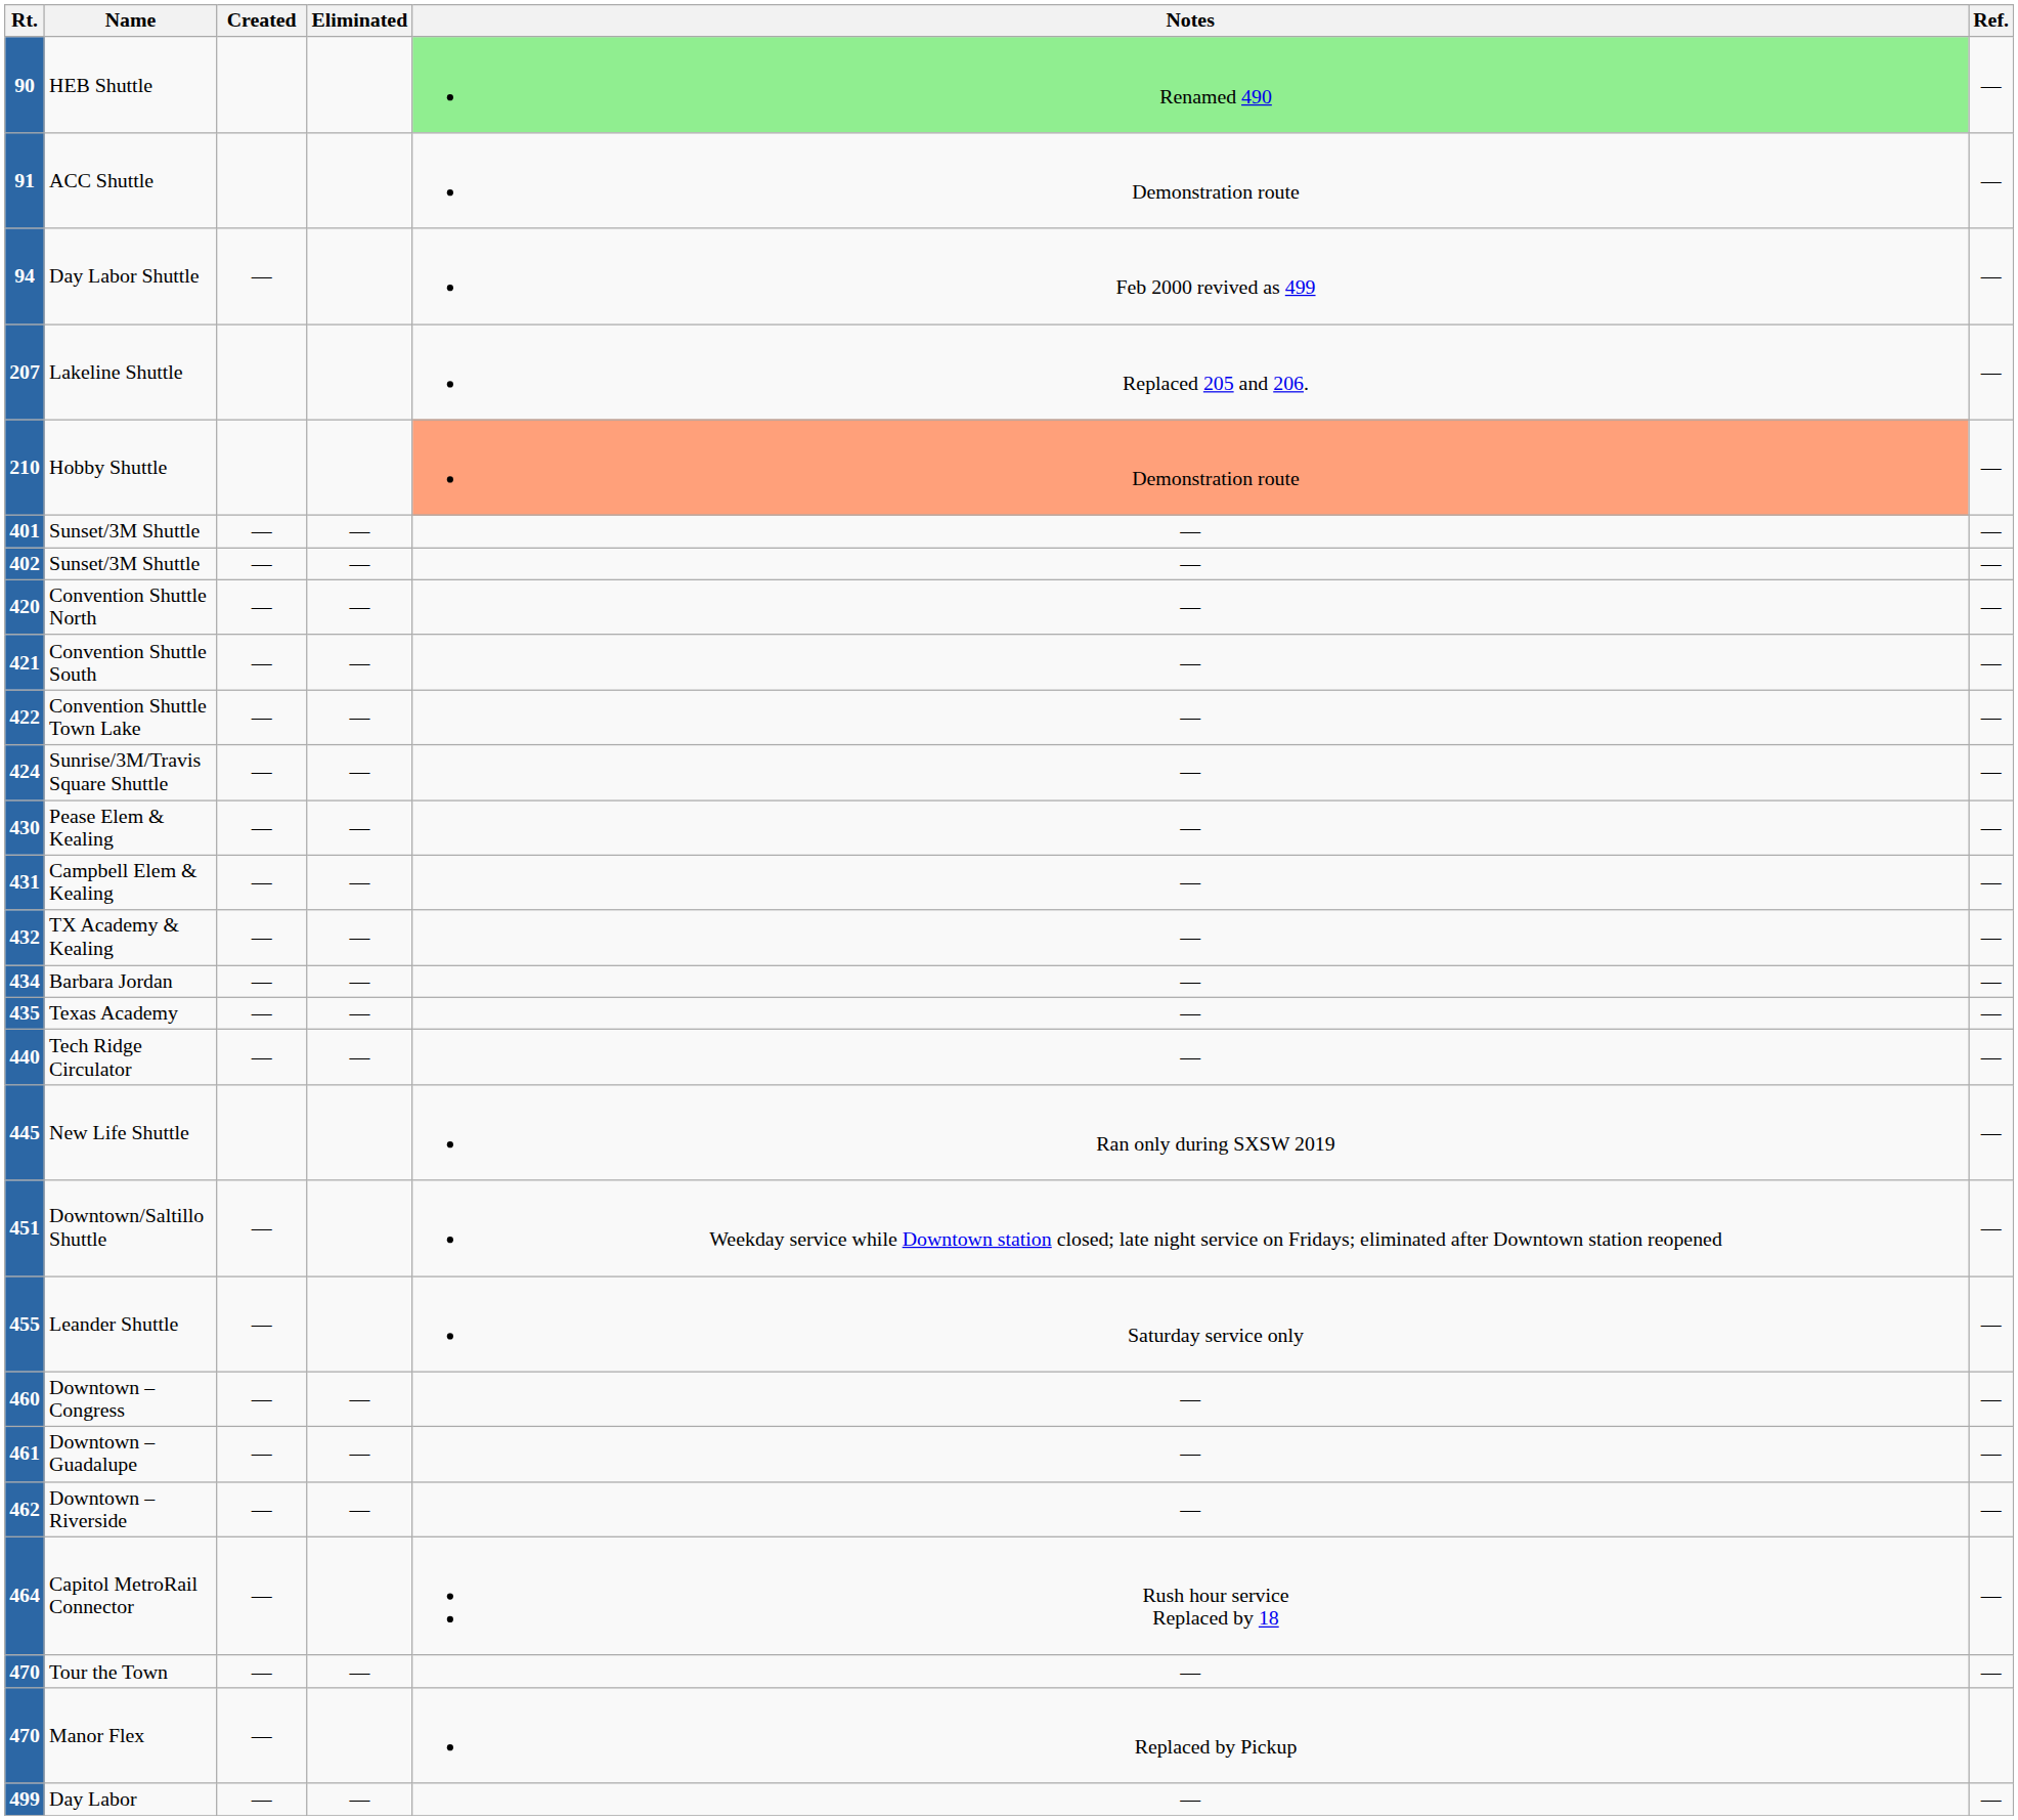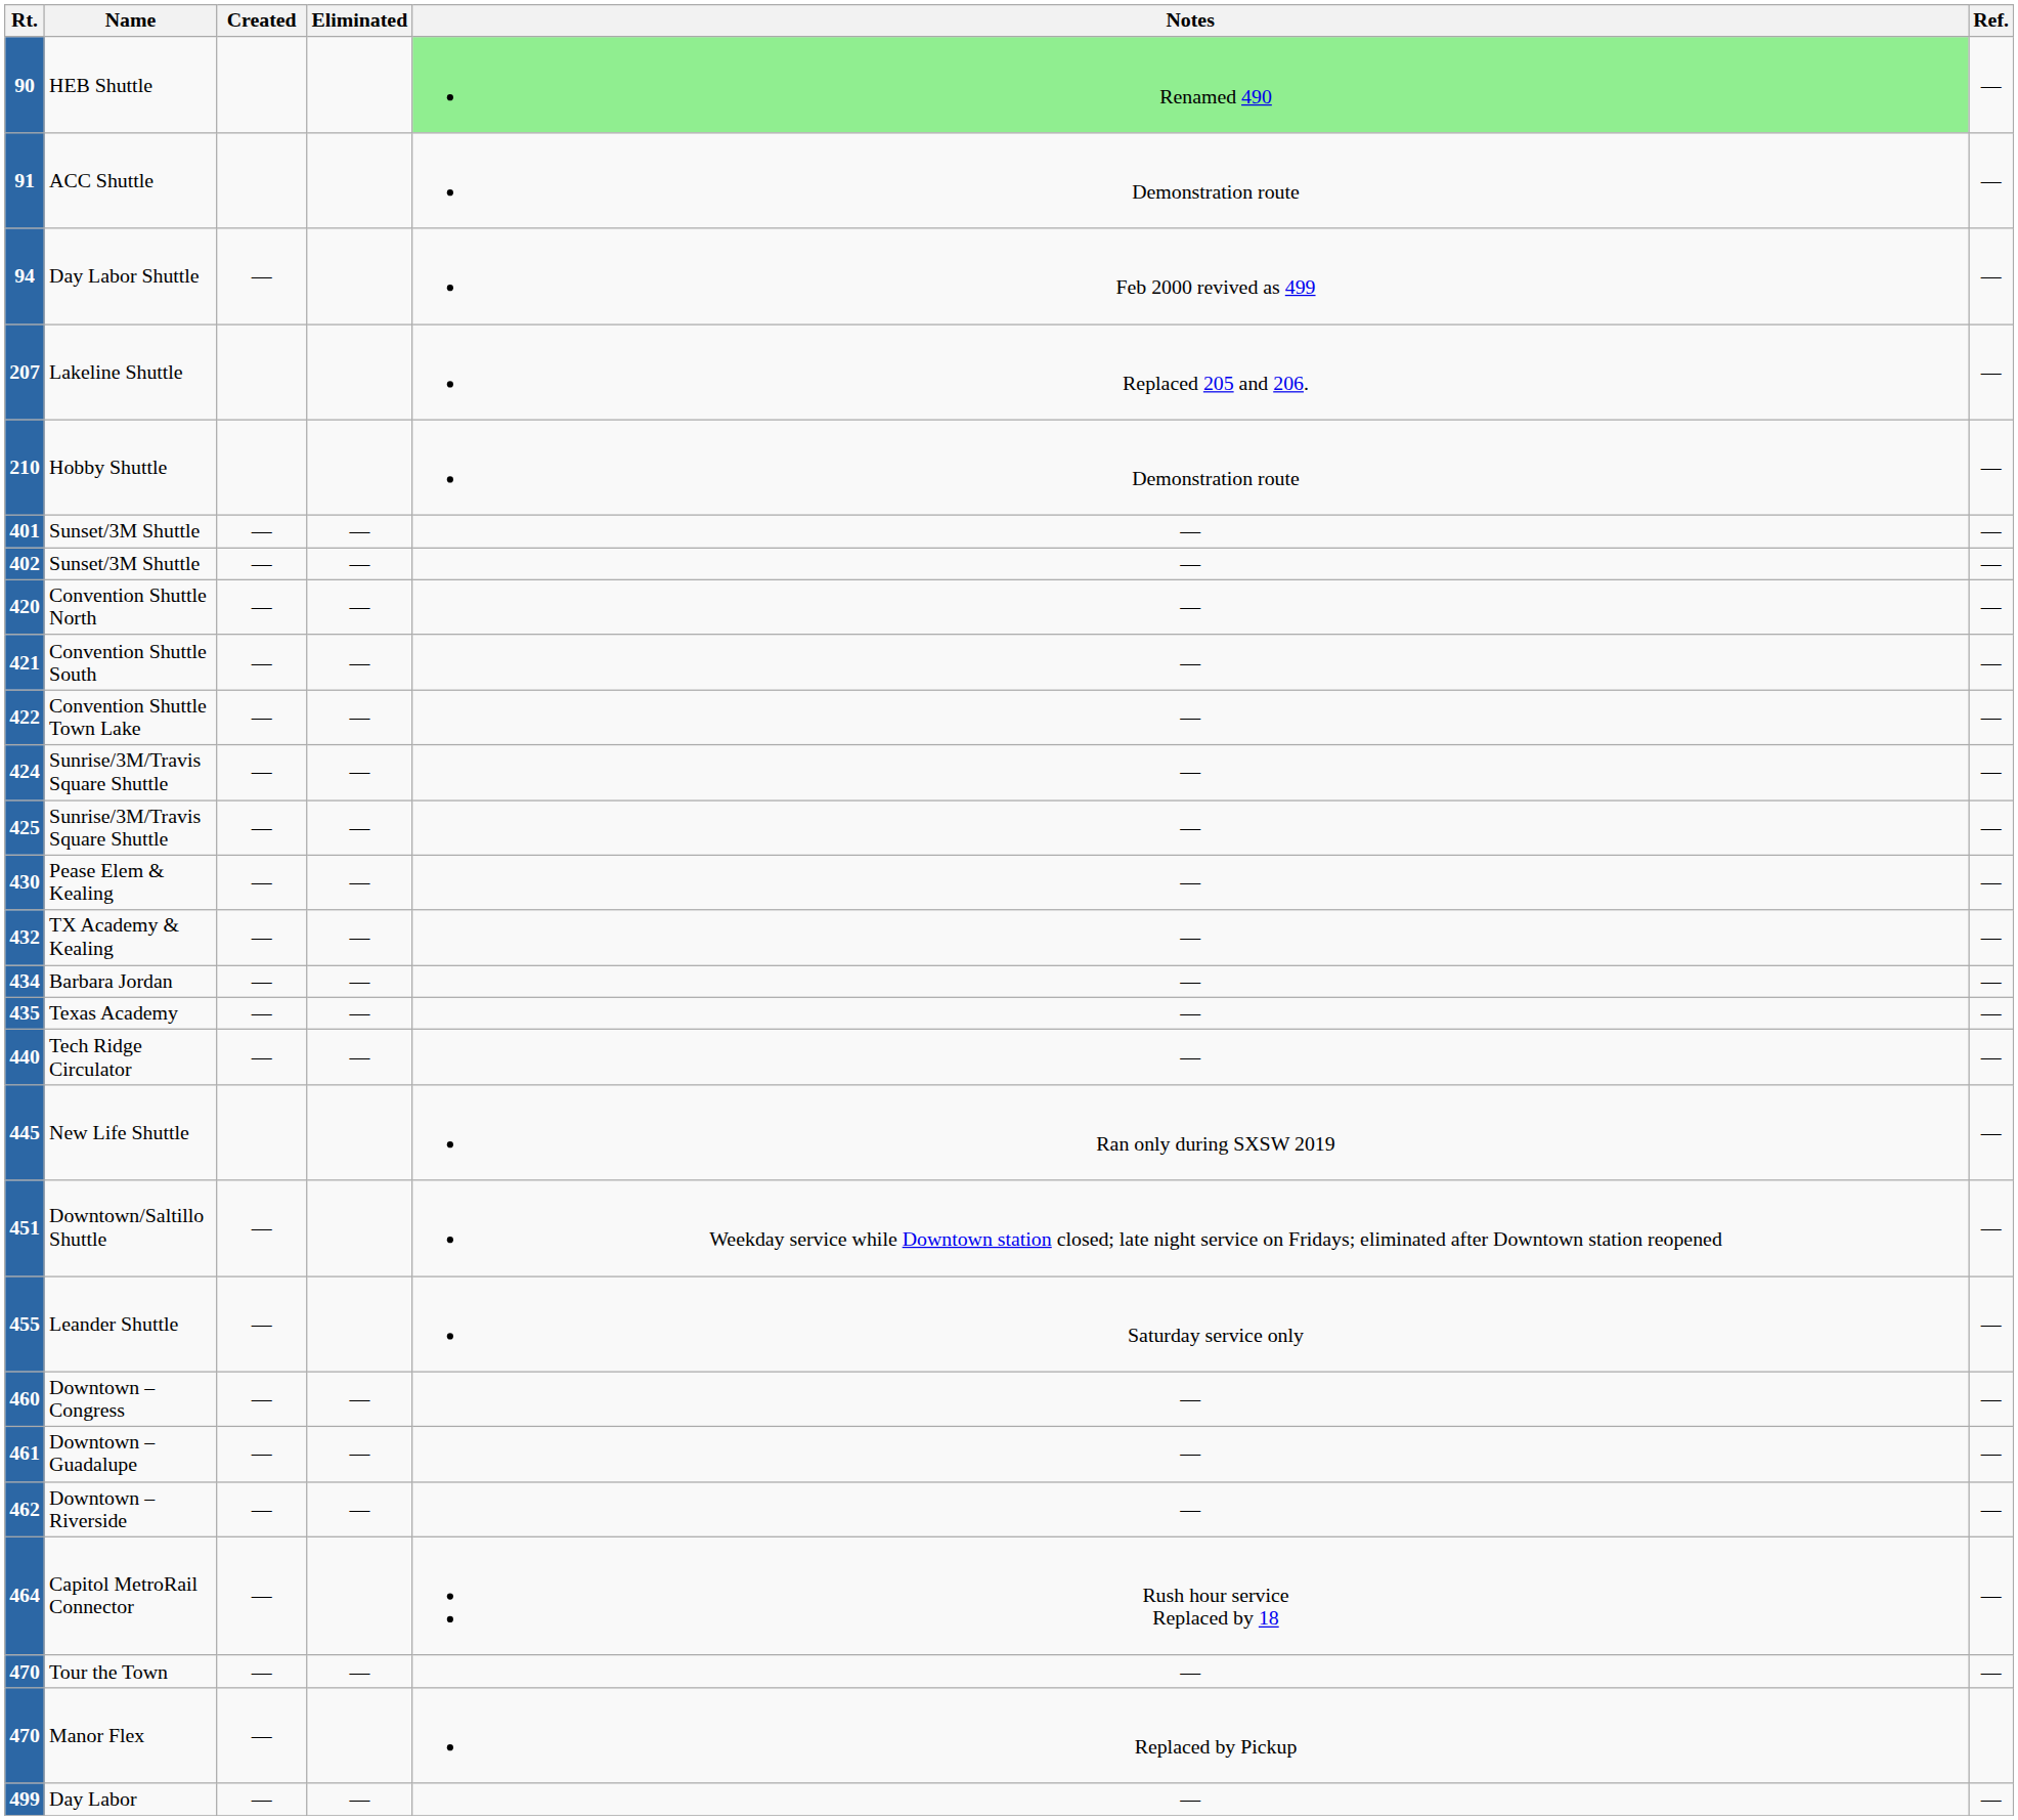210 | Notes: lightsalmon background -> no background
+ row: 425 | Sunrise/3M/Travis Square Shuttle | — | — | — | —
- row: 431 | Campbell Elem & Kealing | — | — | — | —
